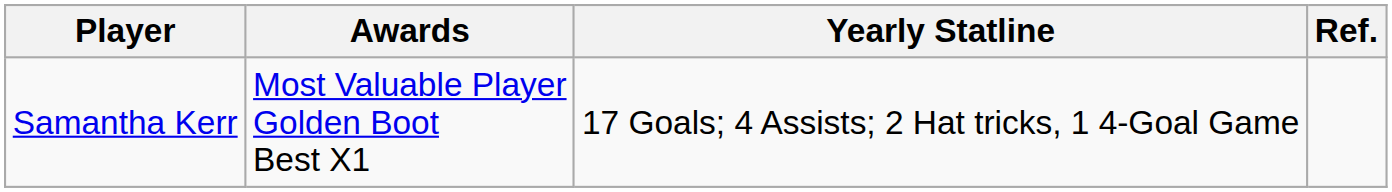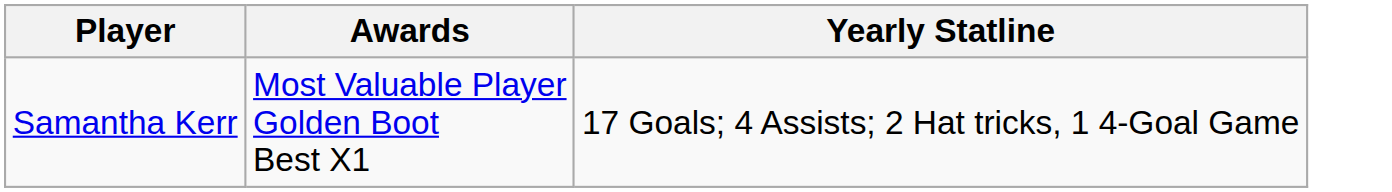- column: Ref.
